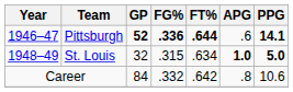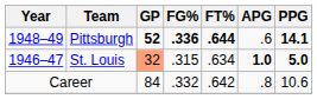Pittsburgh | Year: 1946–47 -> 1948–49
St. Louis | Year: 1948–49 -> 1946–47
St. Louis | GP: no background -> lightsalmon background
